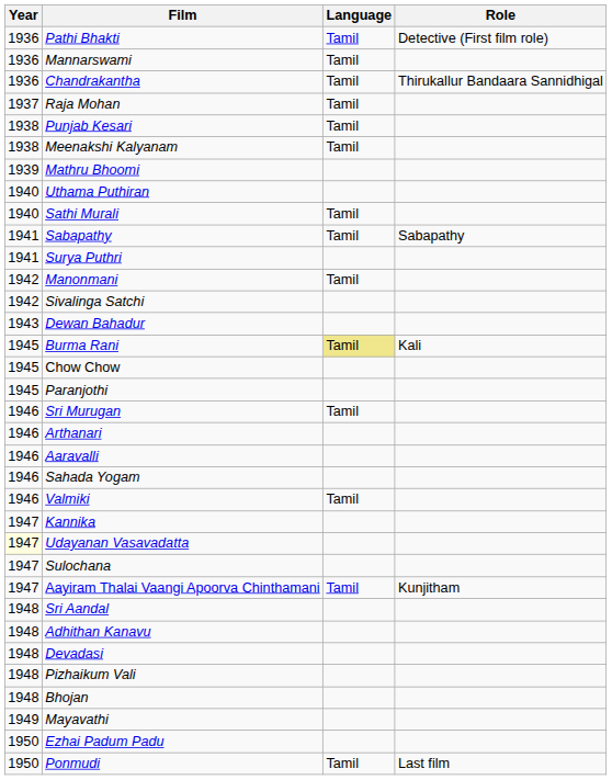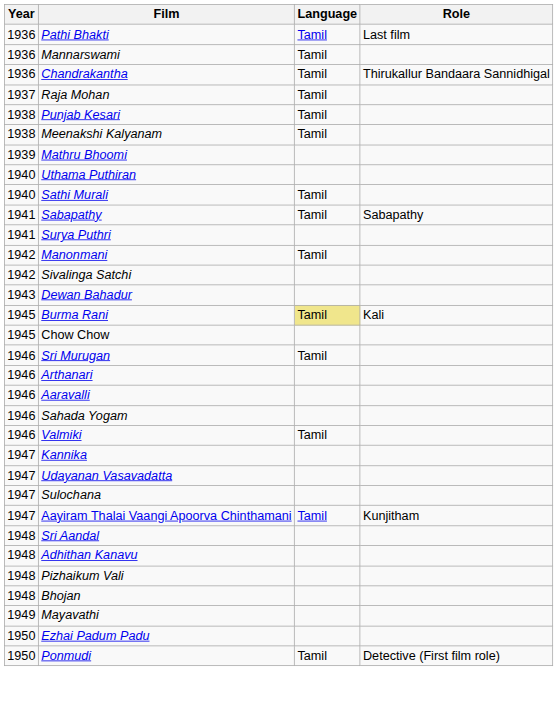Pathi Bhakti | Role: Detective (First film role) -> Last film
- row: 1945 | Paranjothi
Udayanan Vasavadatta | Year: lightyellow background -> no background
- row: 1948 | Devadasi
Ponmudi | Role: Last film -> Detective (First film role)
